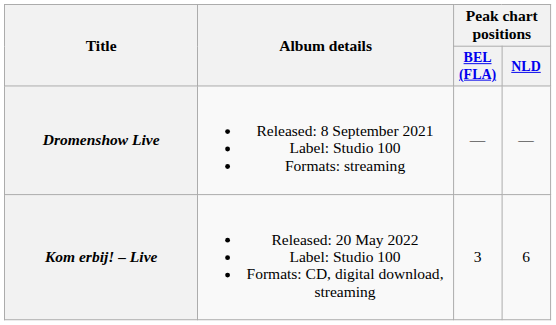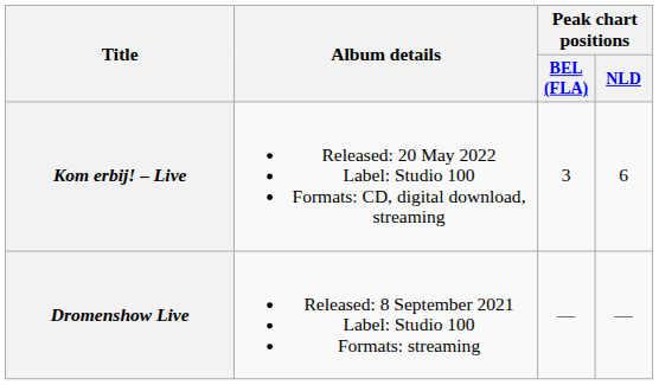rows swapped: Dromenshow Live <-> Kom erbij! – Live
